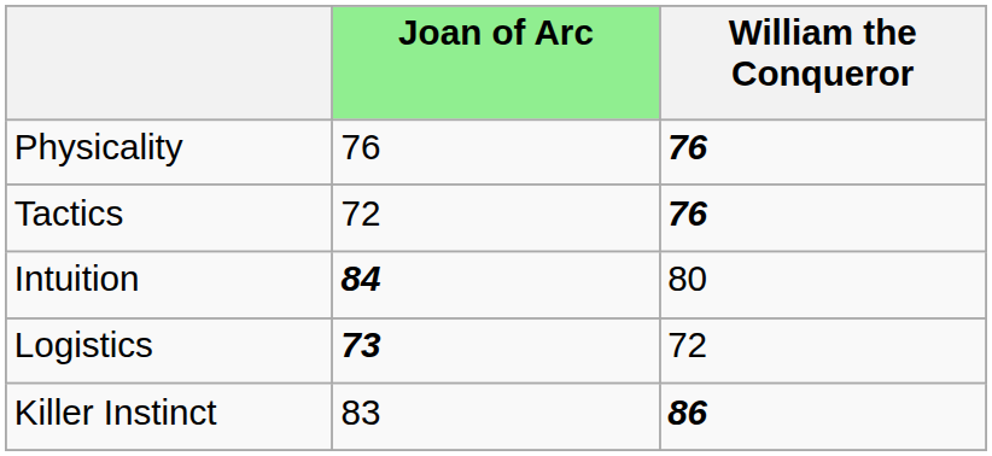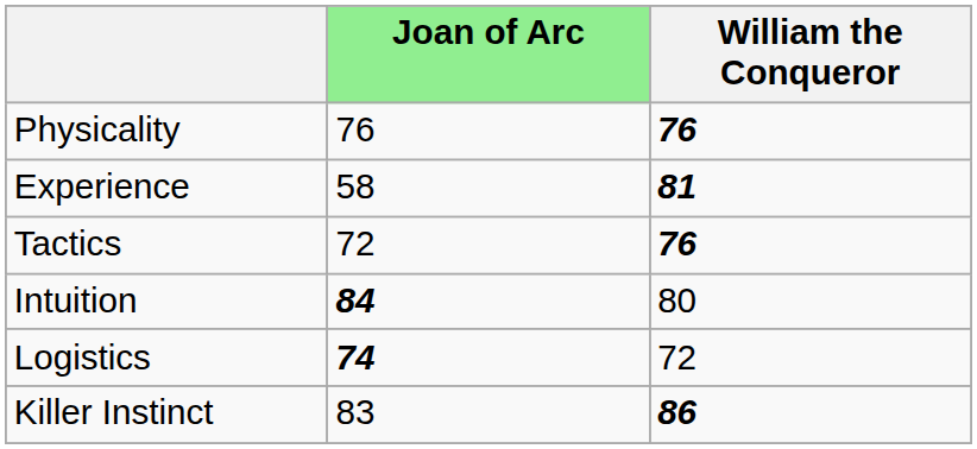+ row: Experience | 58 | 81
Logistics | Joan of Arc: 73 -> 74
